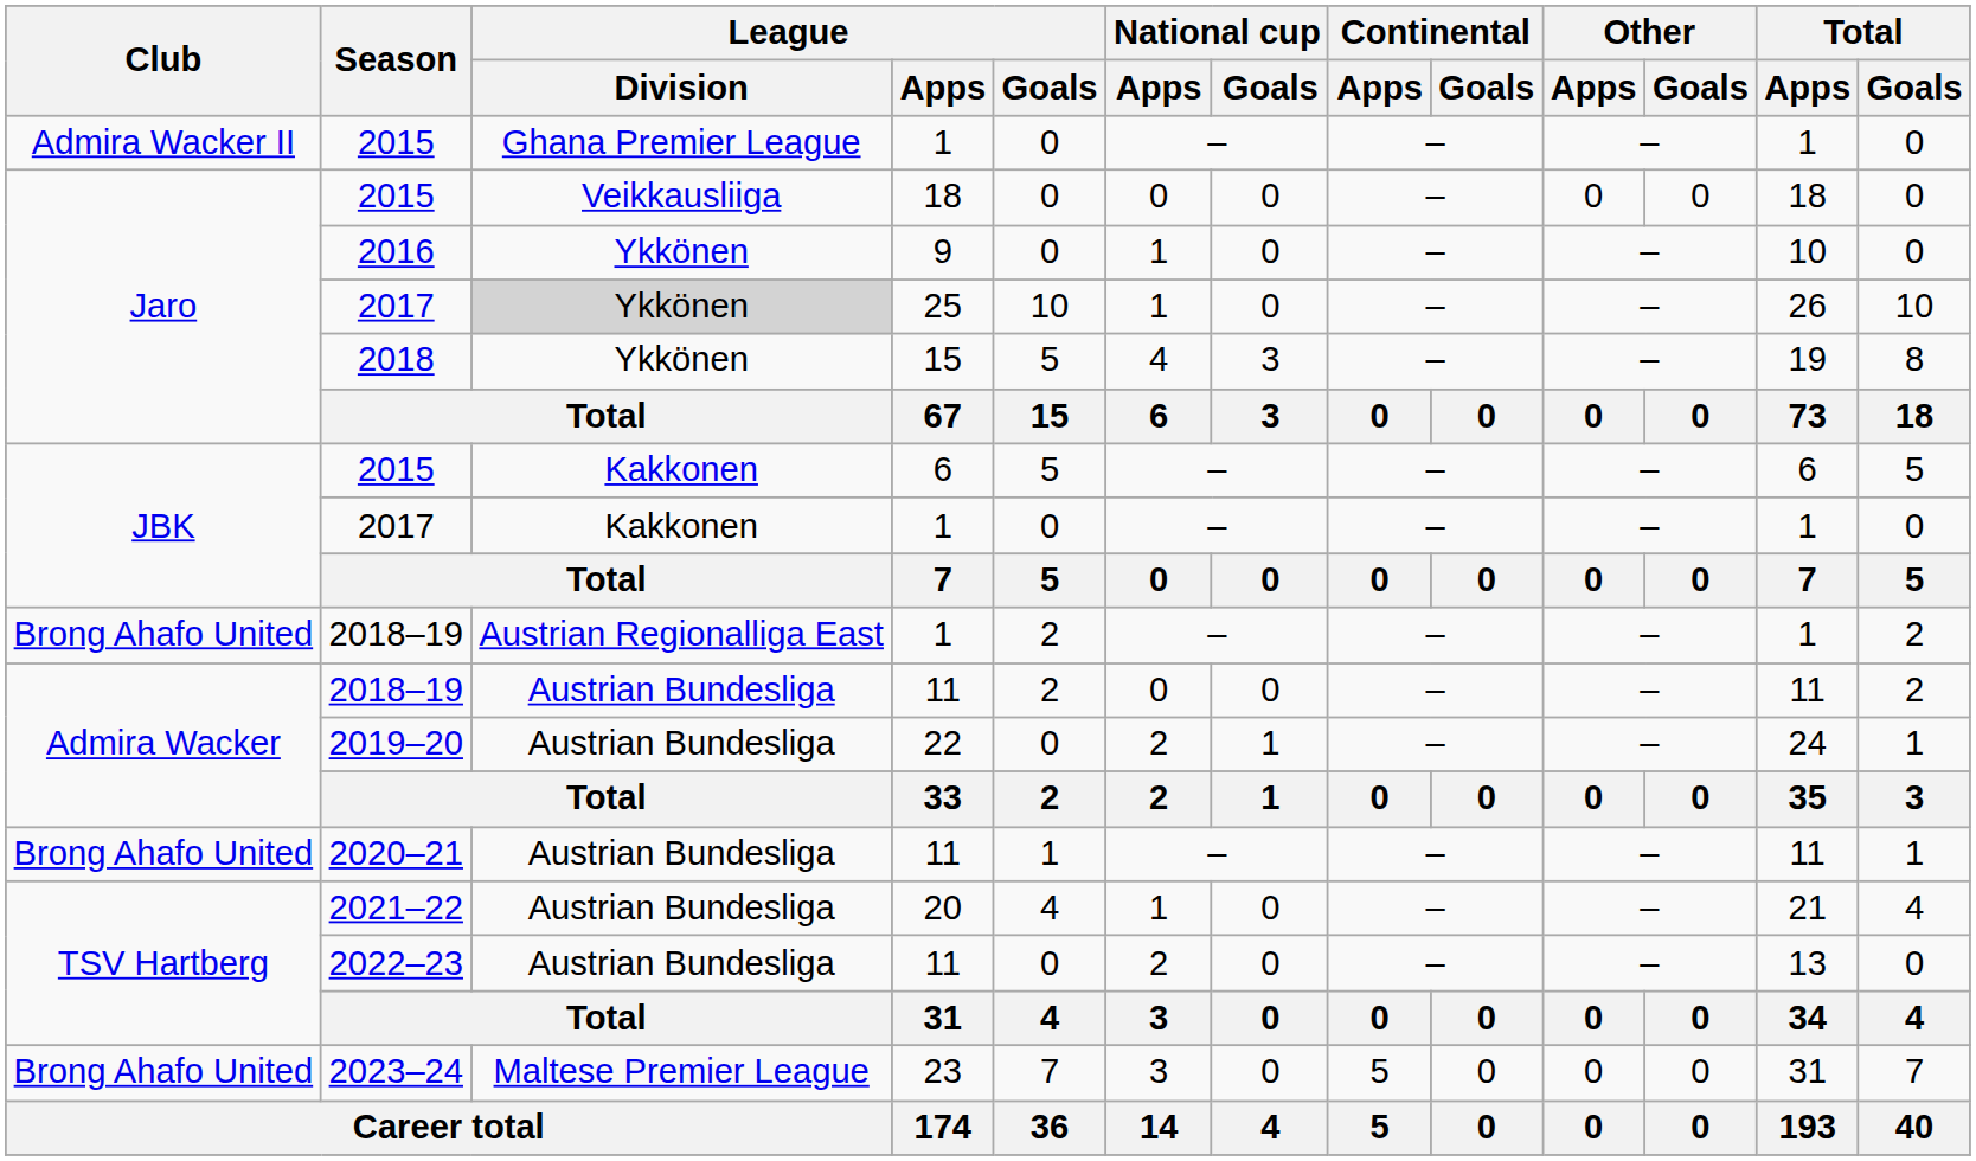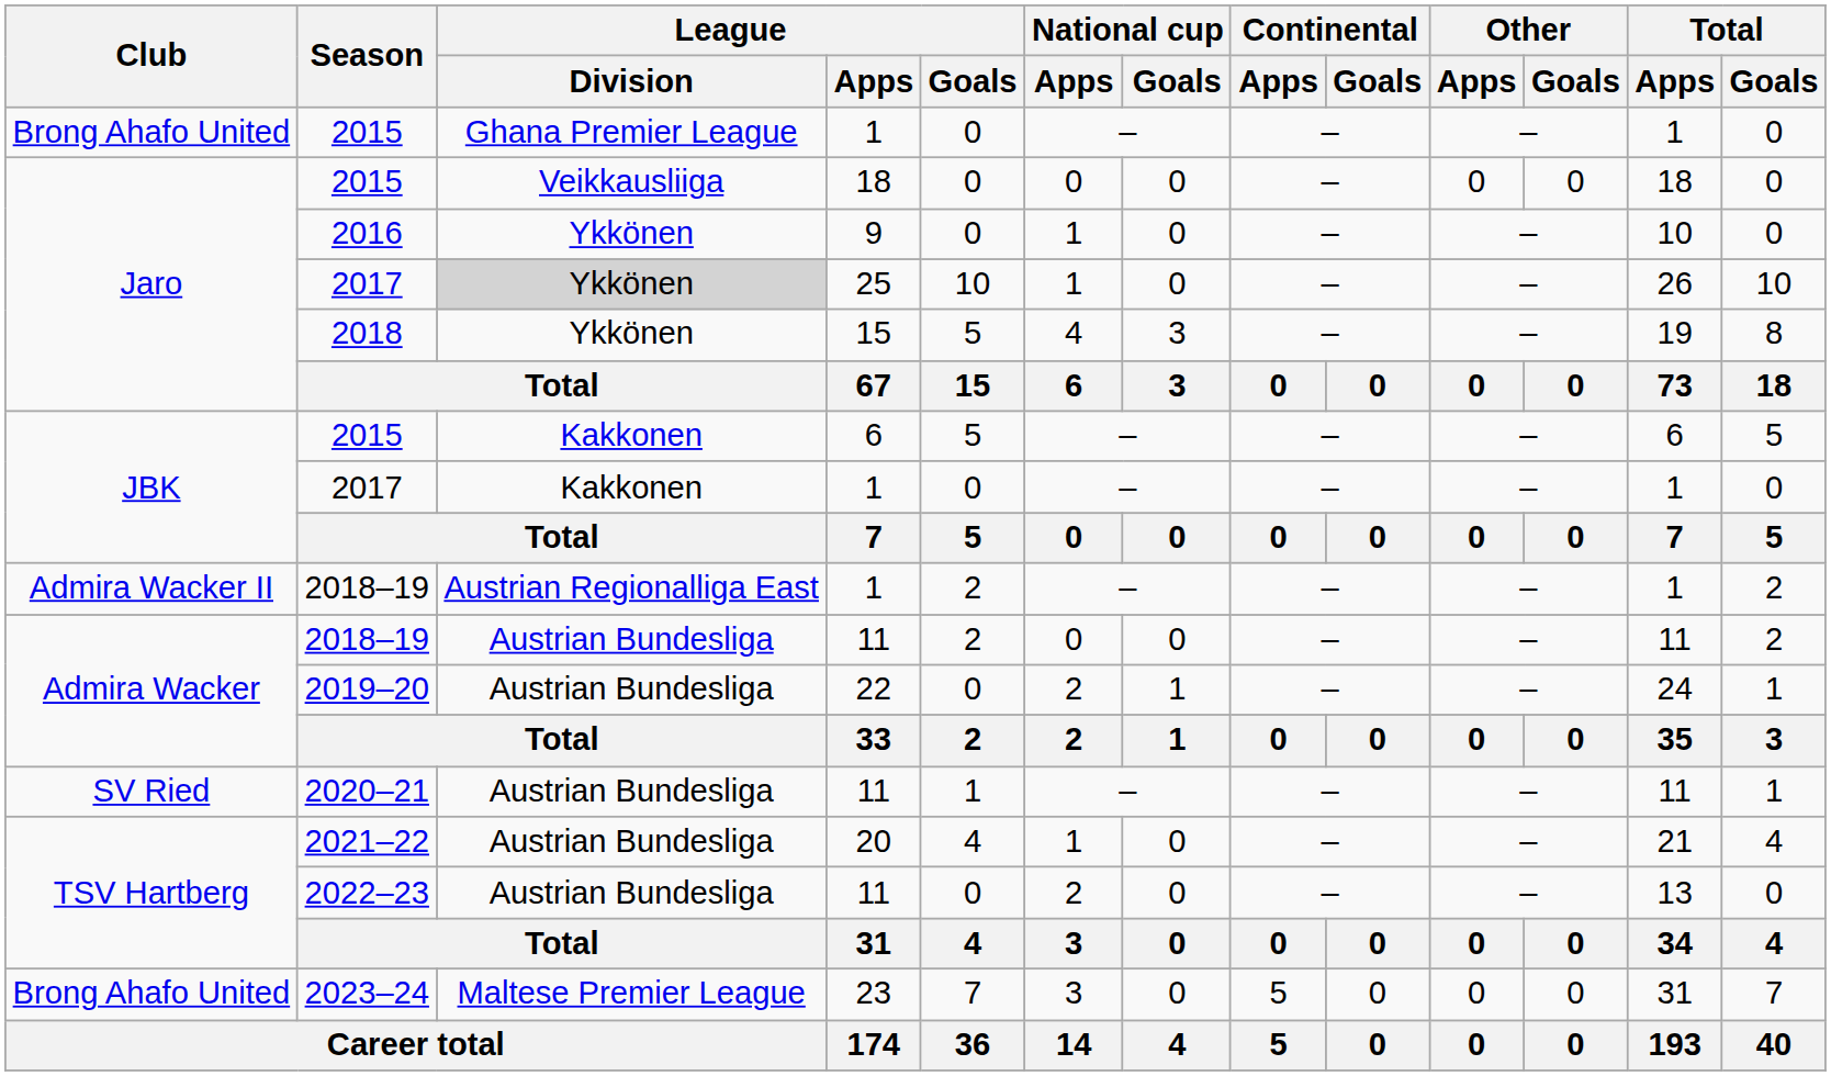2015 / 1 | Club: Admira Wacker II -> Brong Ahafo United
2018–19 / 1 | Club: Brong Ahafo United -> Admira Wacker II
2020–21 | Club: Brong Ahafo United -> SV Ried
